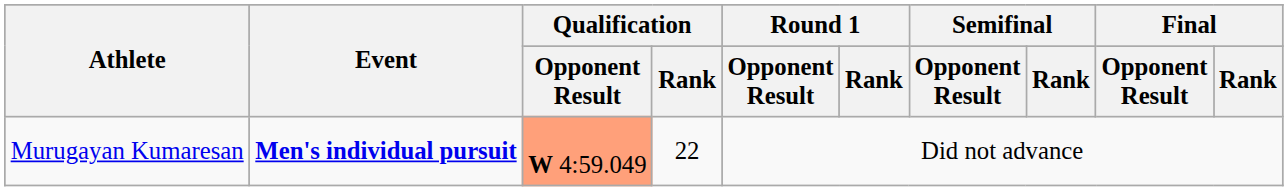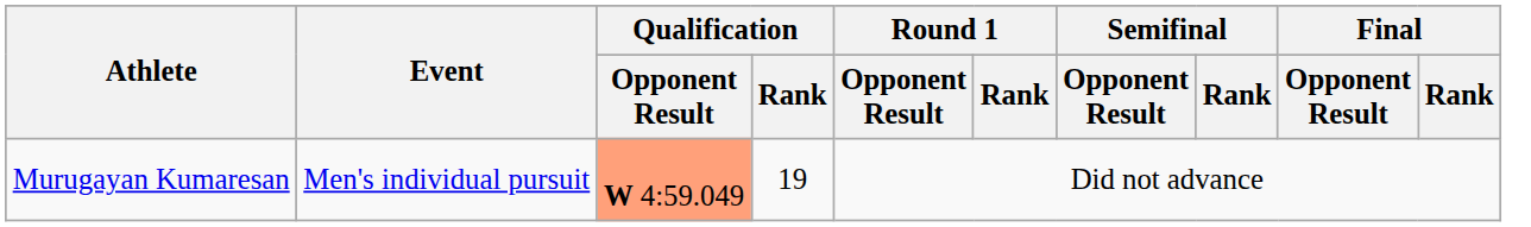Murugayan Kumaresan | Event: bold -> normal
Murugayan Kumaresan | Qualification / Rank: 22 -> 19
